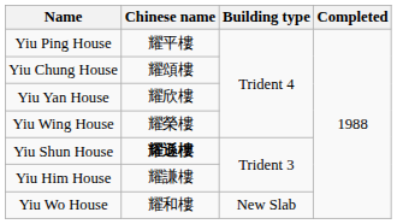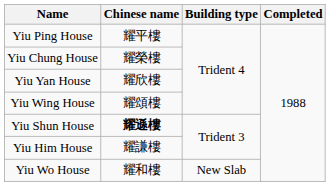Yiu Chung House | Chinese name: 耀頌樓 -> 耀榮樓
Yiu Wing House | Chinese name: 耀榮樓 -> 耀頌樓
